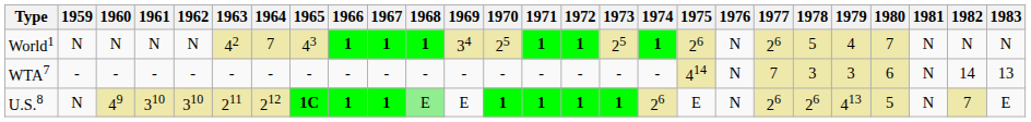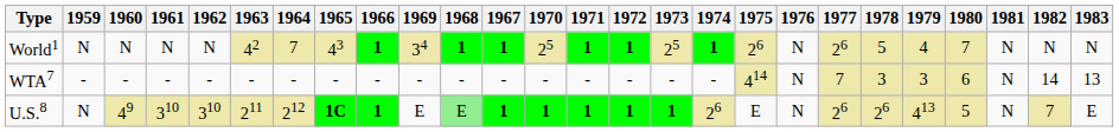columns swapped: 1967 <-> 1969
